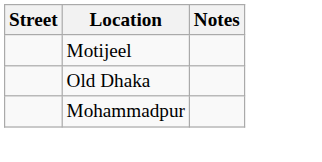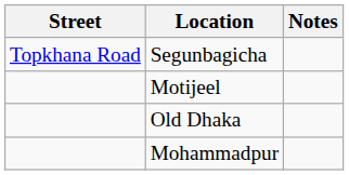+ row: Topkhana Road | Segunbagicha
